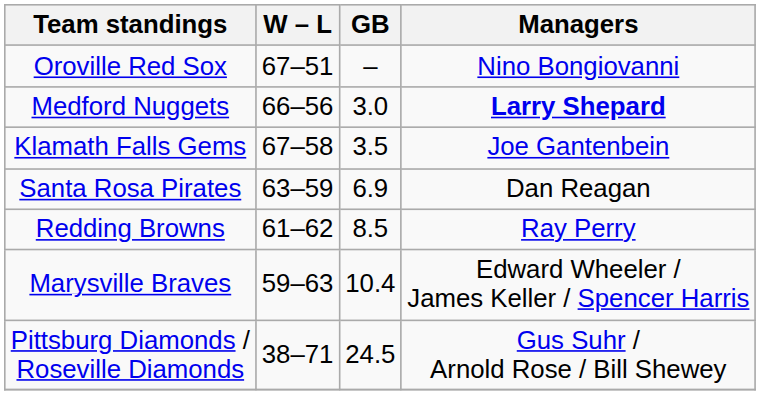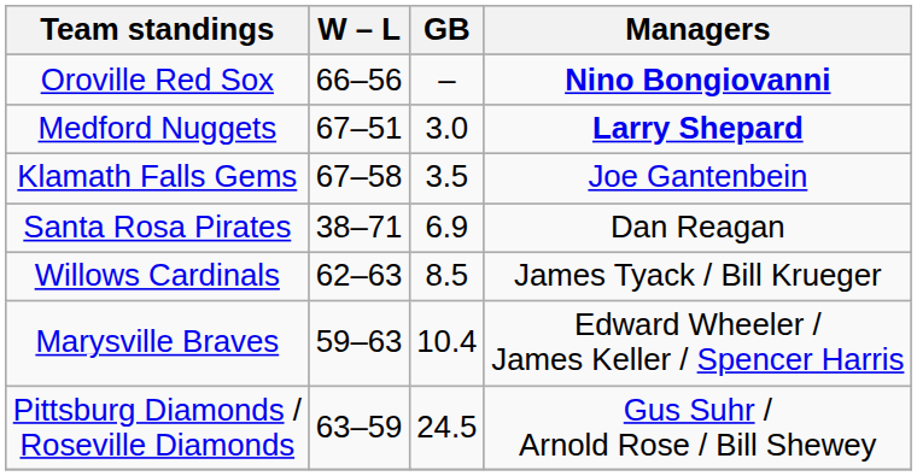Oroville Red Sox | W – L: 67–51 -> 66–56
Oroville Red Sox | Managers: normal -> bold
Medford Nuggets | W – L: 66–56 -> 67–51
Santa Rosa Pirates | W – L: 63–59 -> 38–71
+ row: Willows Cardinals | 62–63 | 8.5 | James Tyack / Bill Krueger
- row: Redding Browns | 61–62 | 8.5 | Ray Perry
Pittsburg Diamonds / Roseville Diamonds | W – L: 38–71 -> 63–59
